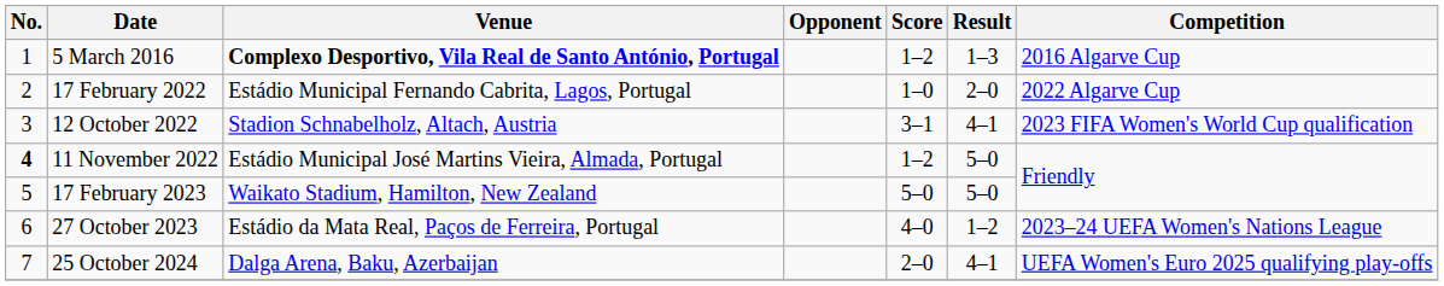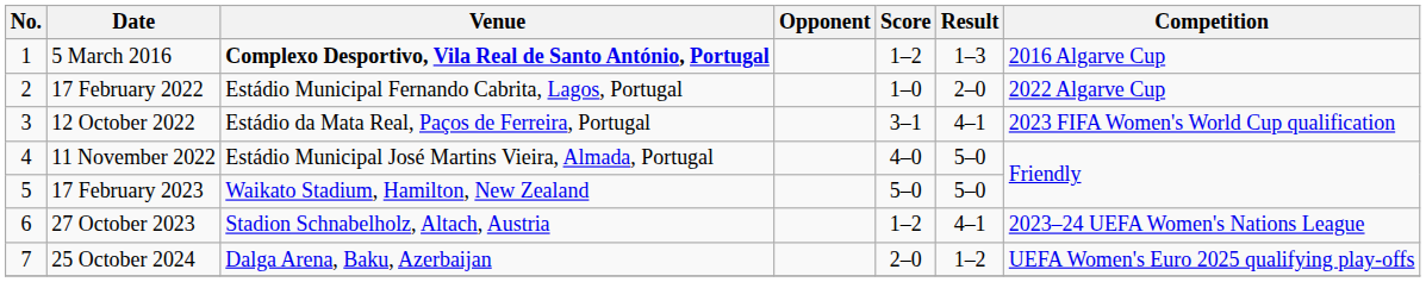12 October 2022 | Venue: Stadion Schnabelholz, Altach, Austria -> Estádio da Mata Real, Paços de Ferreira, Portugal
11 November 2022 | No.: bold -> normal
11 November 2022 | Score: 1–2 -> 4–0
27 October 2023 | Venue: Estádio da Mata Real, Paços de Ferreira, Portugal -> Stadion Schnabelholz, Altach, Austria
27 October 2023 | Score: 4–0 -> 1–2
27 October 2023 | Result: 1–2 -> 4–1
25 October 2024 | Result: 4–1 -> 1–2
